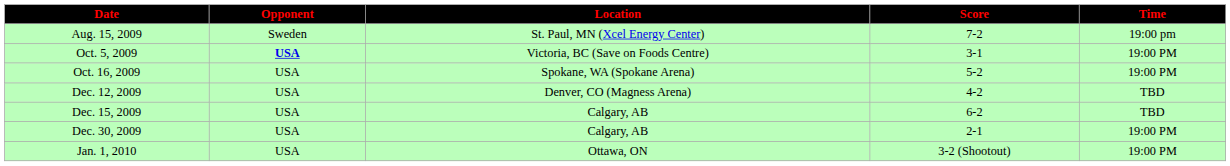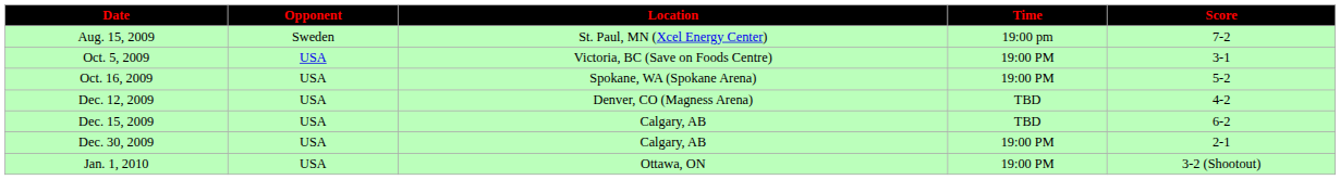columns swapped: Time <-> Score
Oct. 5, 2009 | Opponent: bold -> normal
